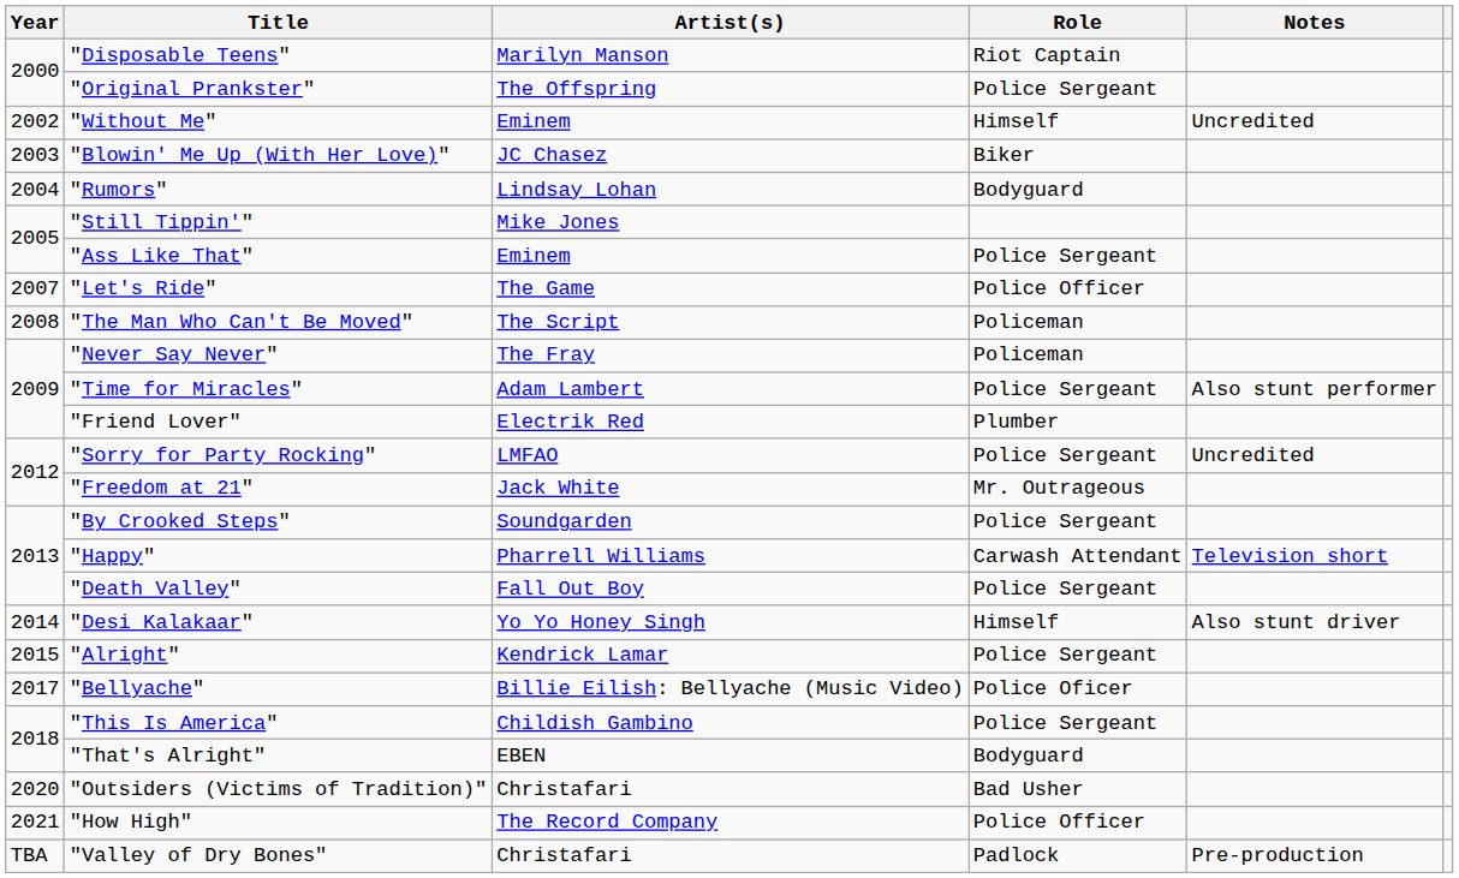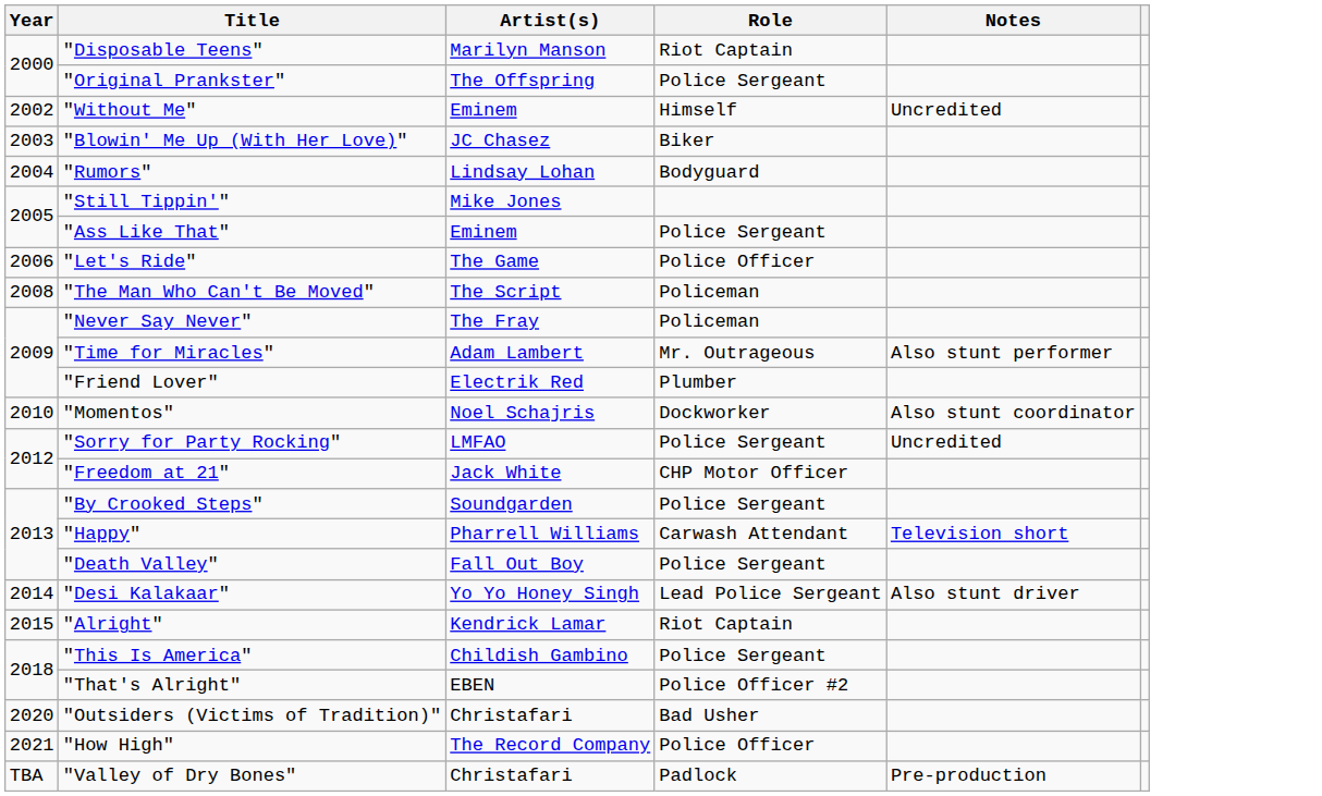"Let's Ride" | Year: 2007 -> 2006
"Time for Miracles" | Role: Police Sergeant -> Mr. Outrageous
+ row: 2010 | "Momentos" | Noel Schajris | Dockworker | Also stunt coordinator
"Freedom at 21" | Role: Mr. Outrageous -> CHP Motor Officer
"Desi Kalakaar" | Role: Himself -> Lead Police Sergeant
"Alright" | Role: Police Sergeant -> Riot Captain
- row: 2017 | "Bellyache" | Billie Eilish: Bellyache (Music Video) | Police Oficer
"That's Alright" | Role: Bodyguard -> Police Officer #2
